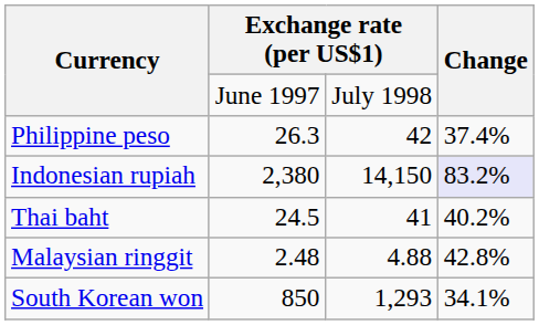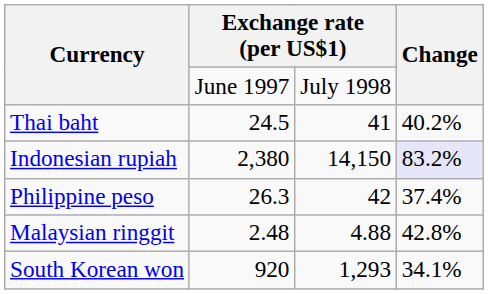rows swapped: Thai baht <-> Philippine peso
South Korean won | column 2: 850 -> 920
